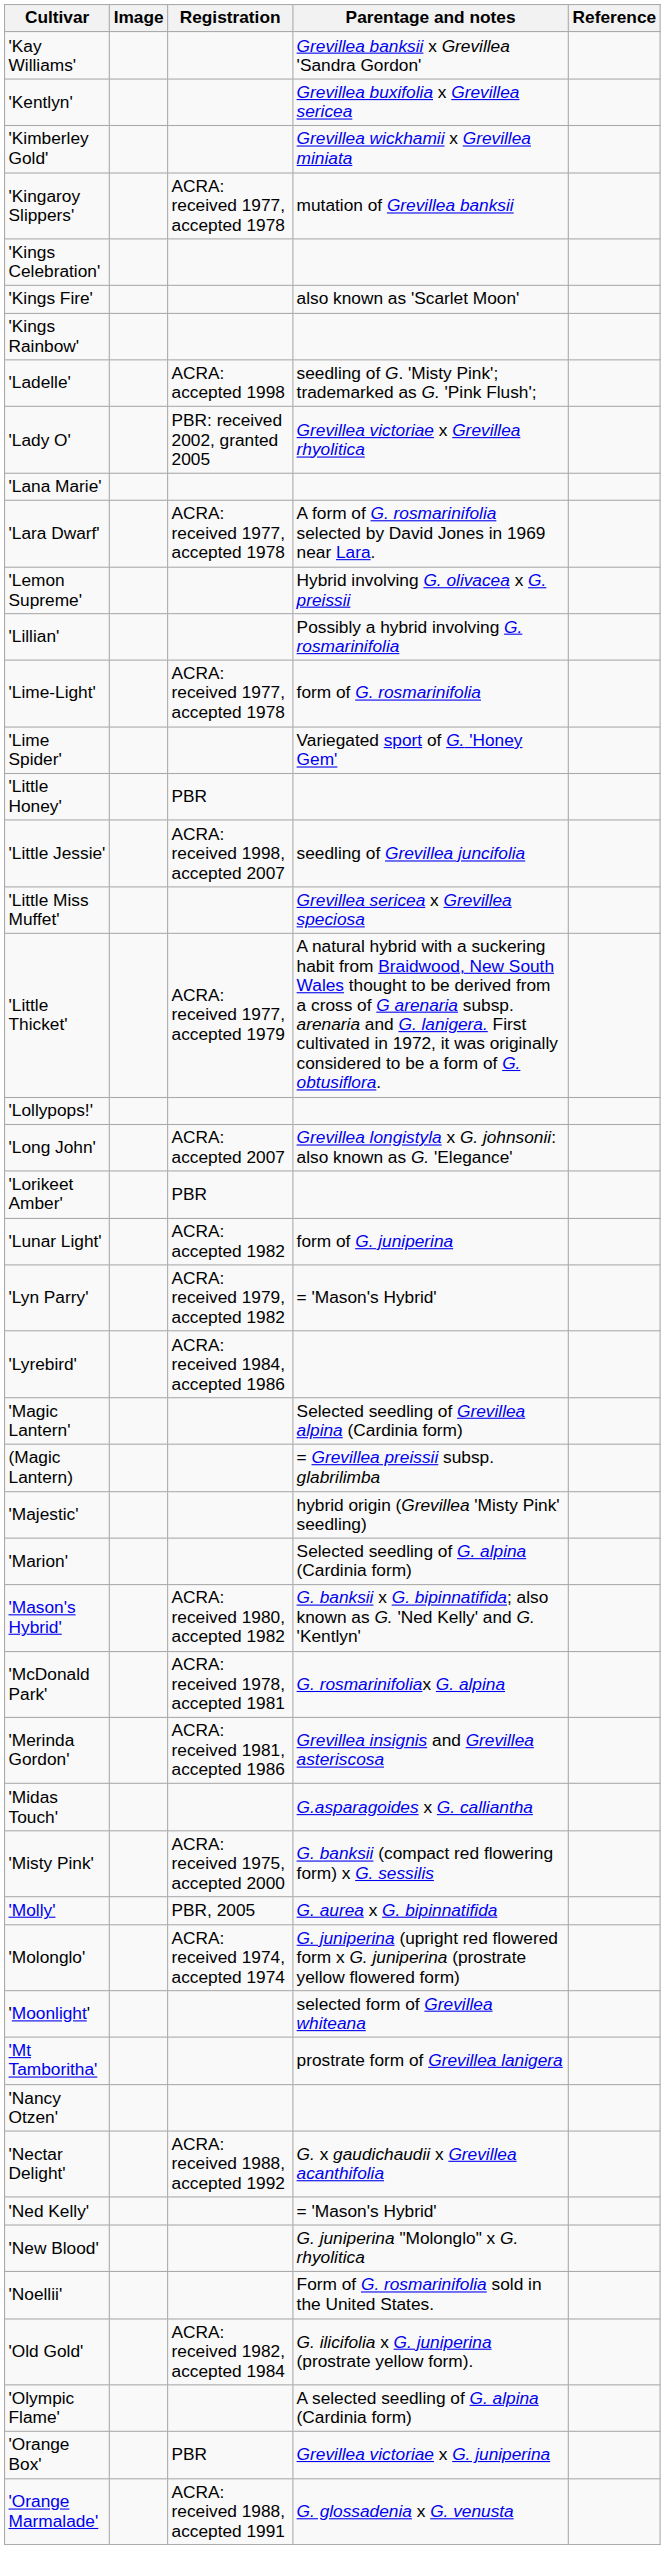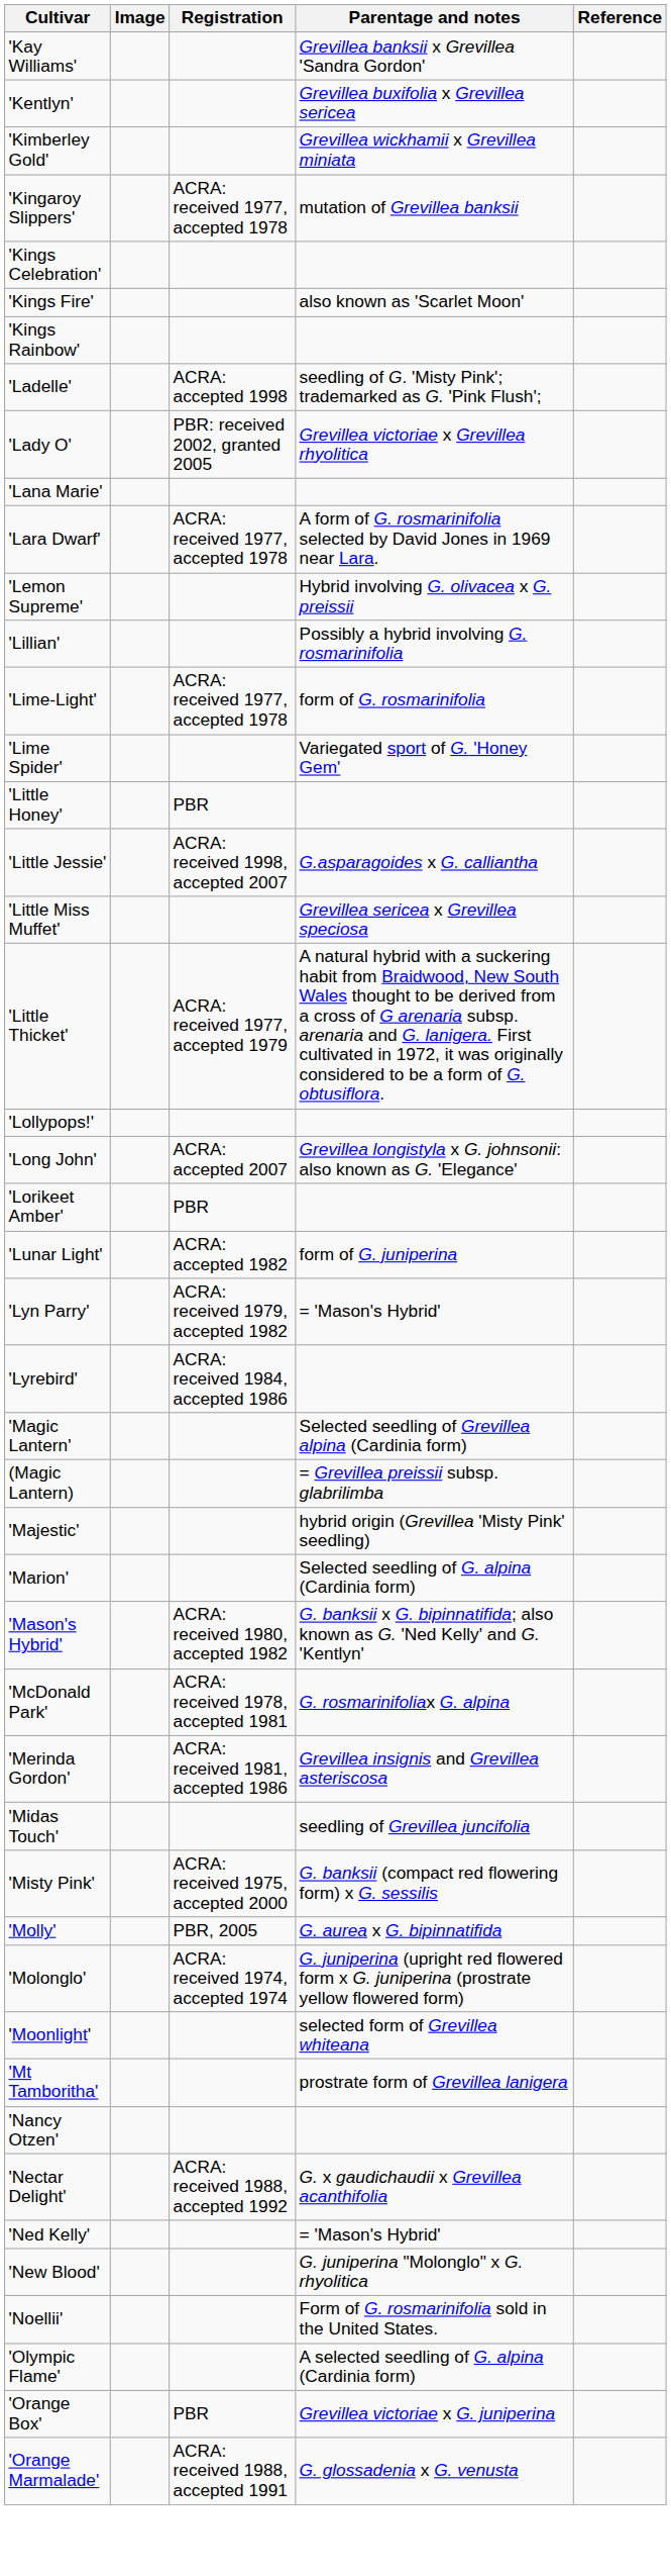'Little Jessie' | Parentage and notes: seedling of Grevillea juncifolia -> G.asparagoides x G. calliantha
'Midas Touch' | Parentage and notes: G.asparagoides x G. calliantha -> seedling of Grevillea juncifolia
- row: 'Old Gold' | ACRA: received 1982, accepted 1984 | G. ilicifolia x G. juniperina (prostrate yellow form).
